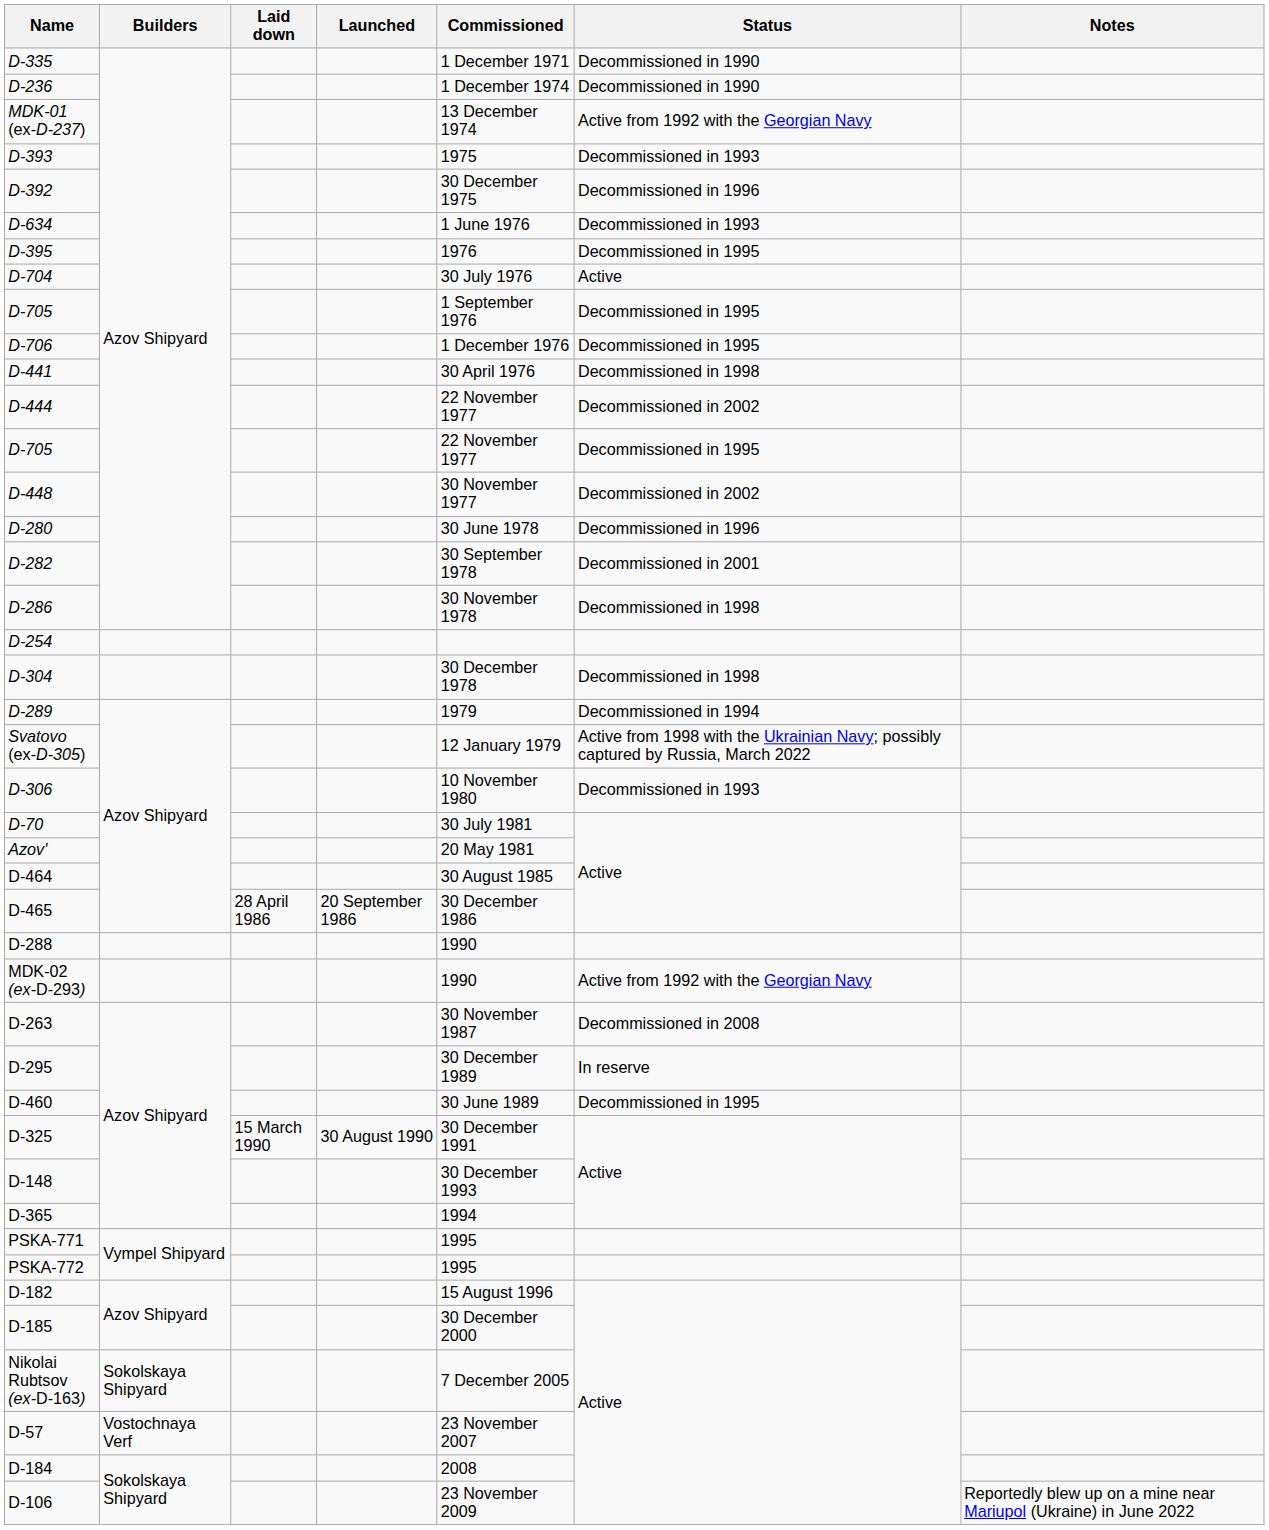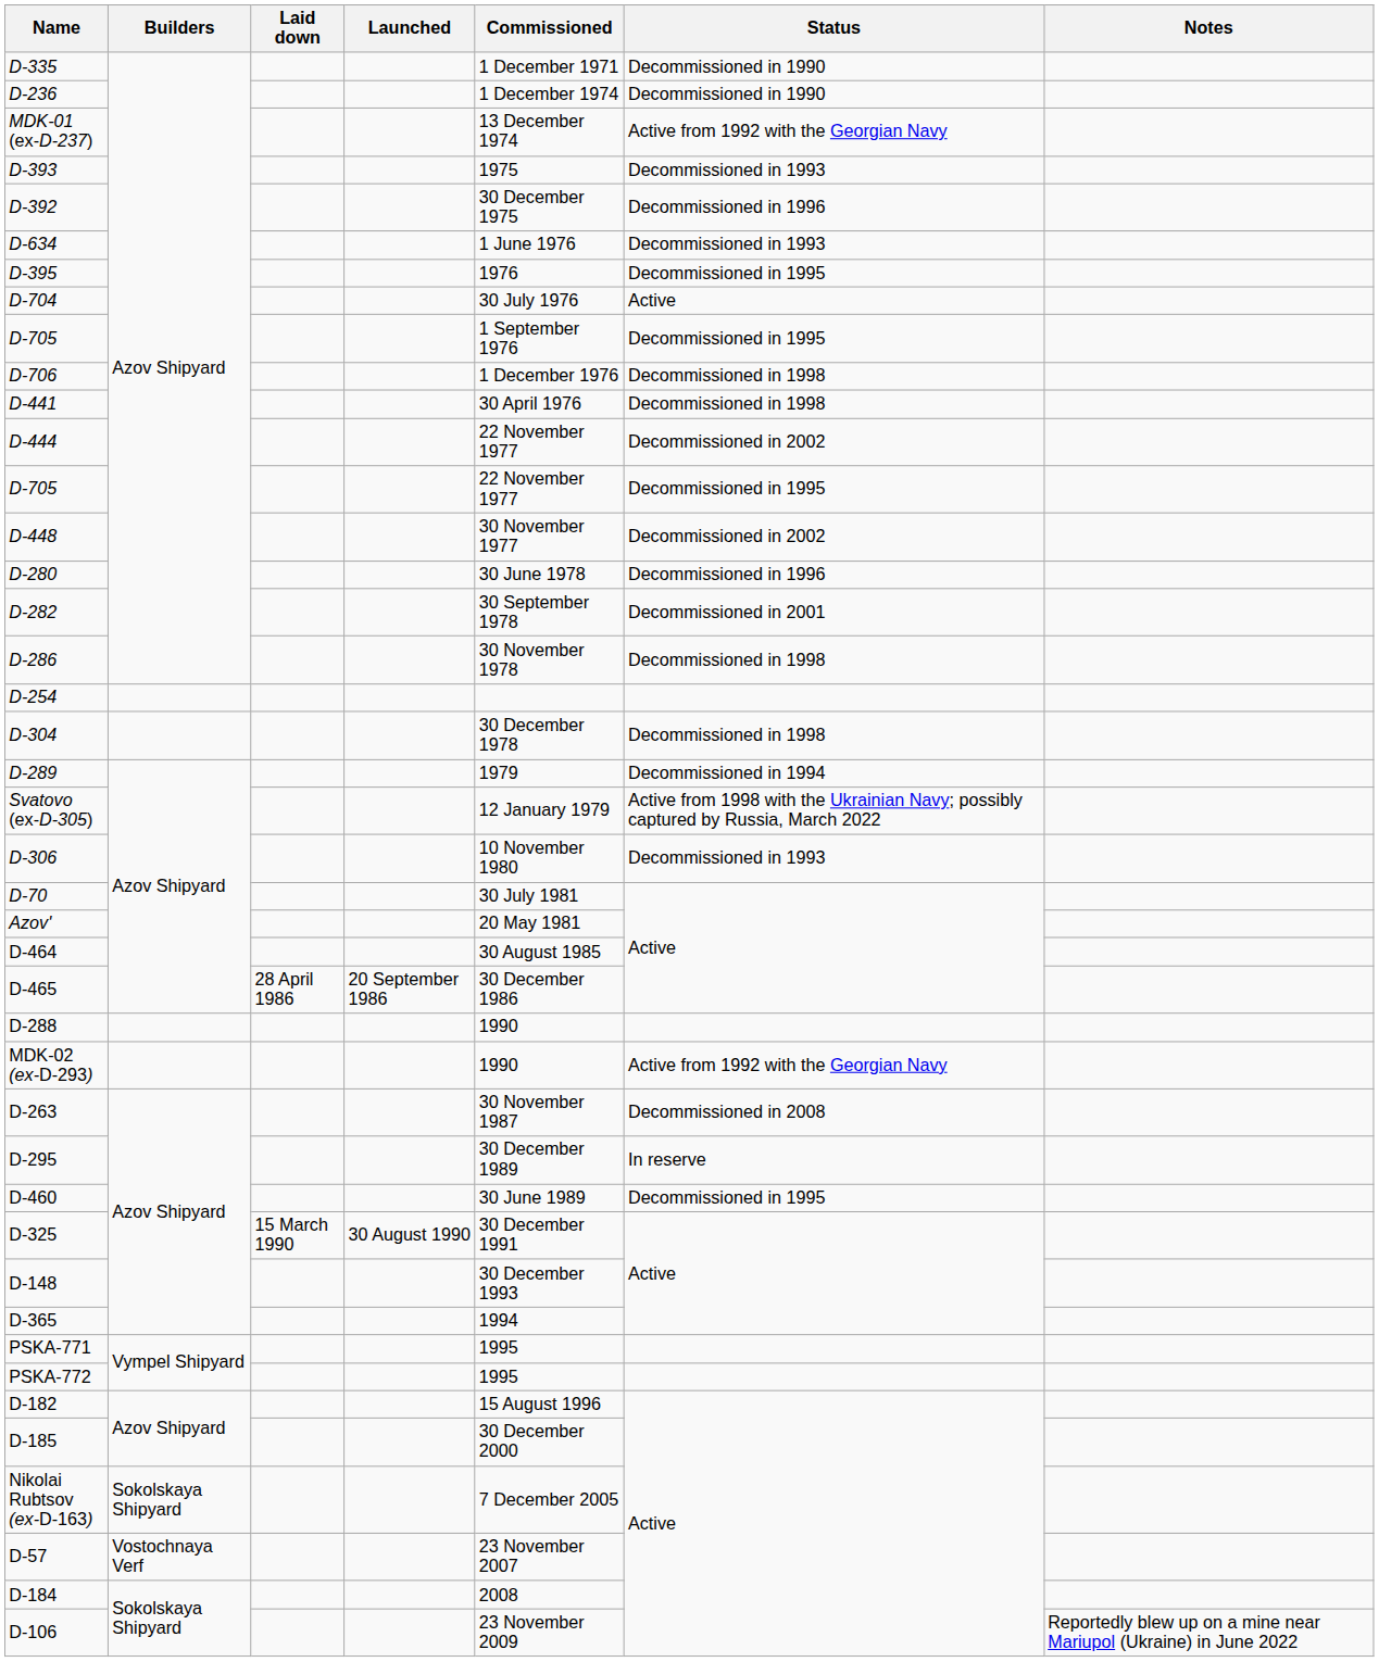D-706 | Status: Decommissioned in 1995 -> Decommissioned in 1998
